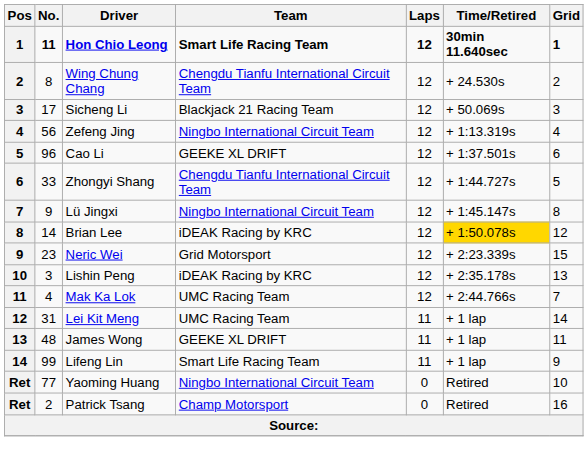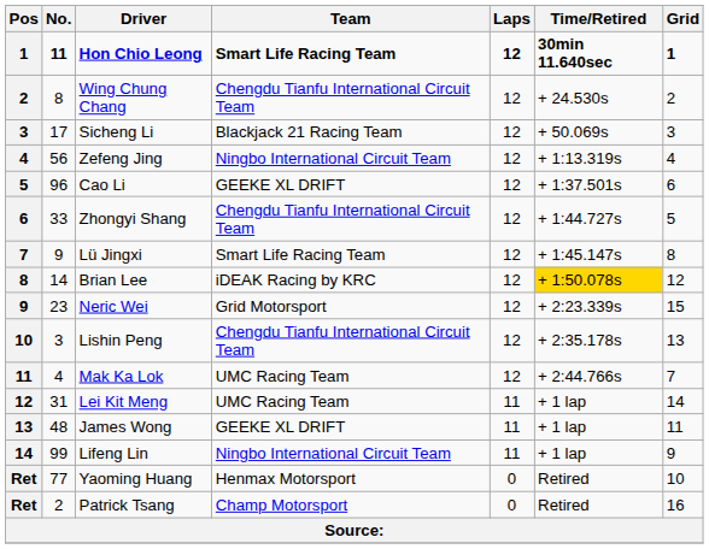Lü Jingxi | Team: Ningbo International Circuit Team -> Smart Life Racing Team
Lishin Peng | Team: iDEAK Racing by KRC -> Chengdu Tianfu International Circuit Team
Lifeng Lin | Team: Smart Life Racing Team -> Ningbo International Circuit Team
Yaoming Huang | Team: Ningbo International Circuit Team -> Henmax Motorsport
